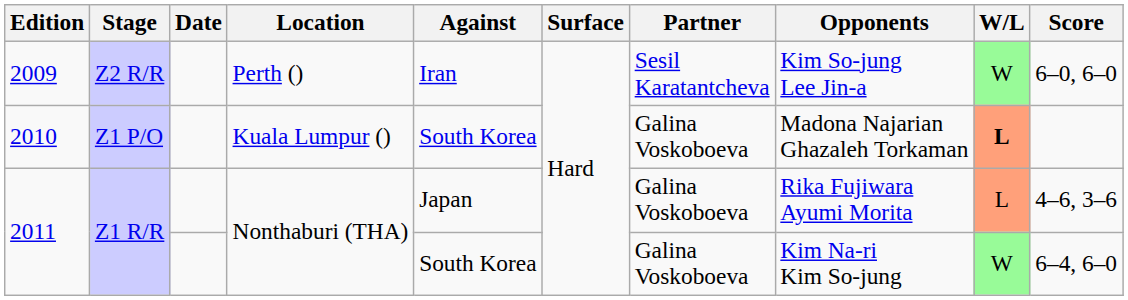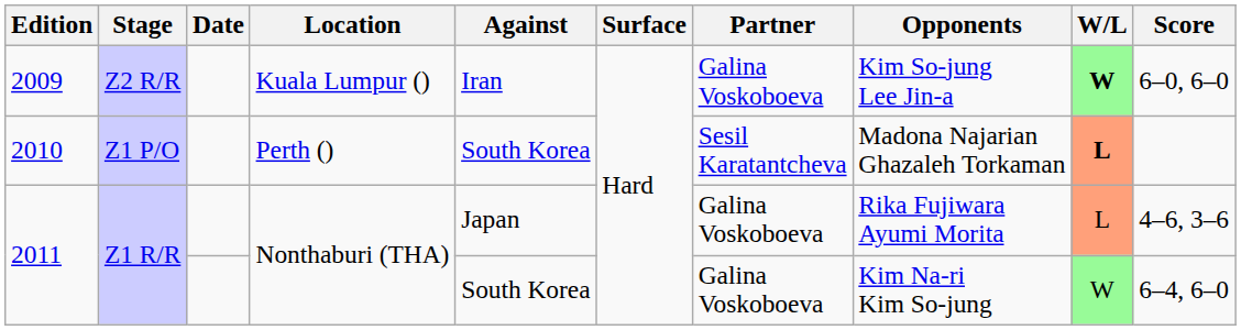2009 | Location: Perth () -> Kuala Lumpur ()
2009 | Partner: Sesil Karatantcheva -> Galina Voskoboeva
2009 | W/L: normal -> bold
2010 | Location: Kuala Lumpur () -> Perth ()
2010 | Partner: Galina Voskoboeva -> Sesil Karatantcheva
